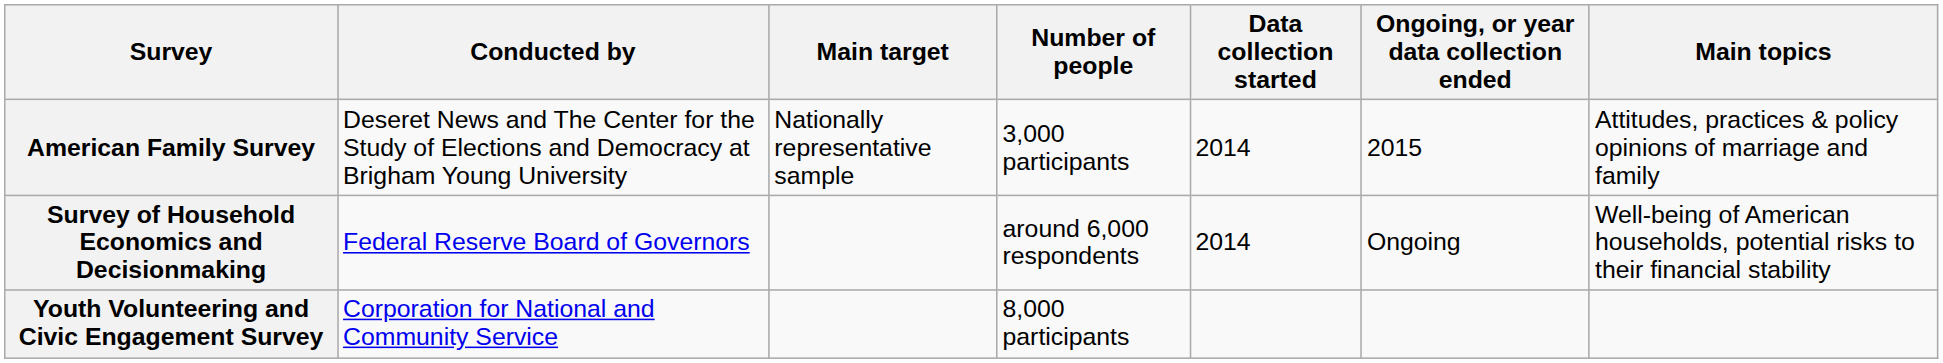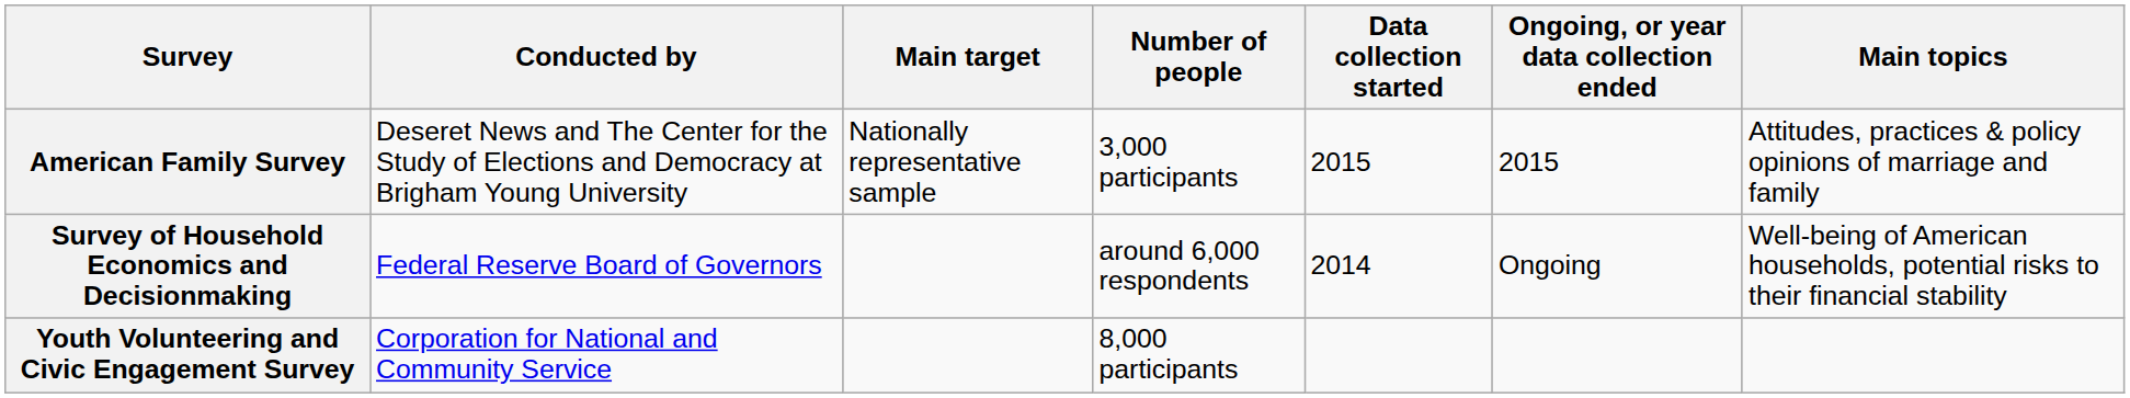American Family Survey | Data collection started: 2014 -> 2015
